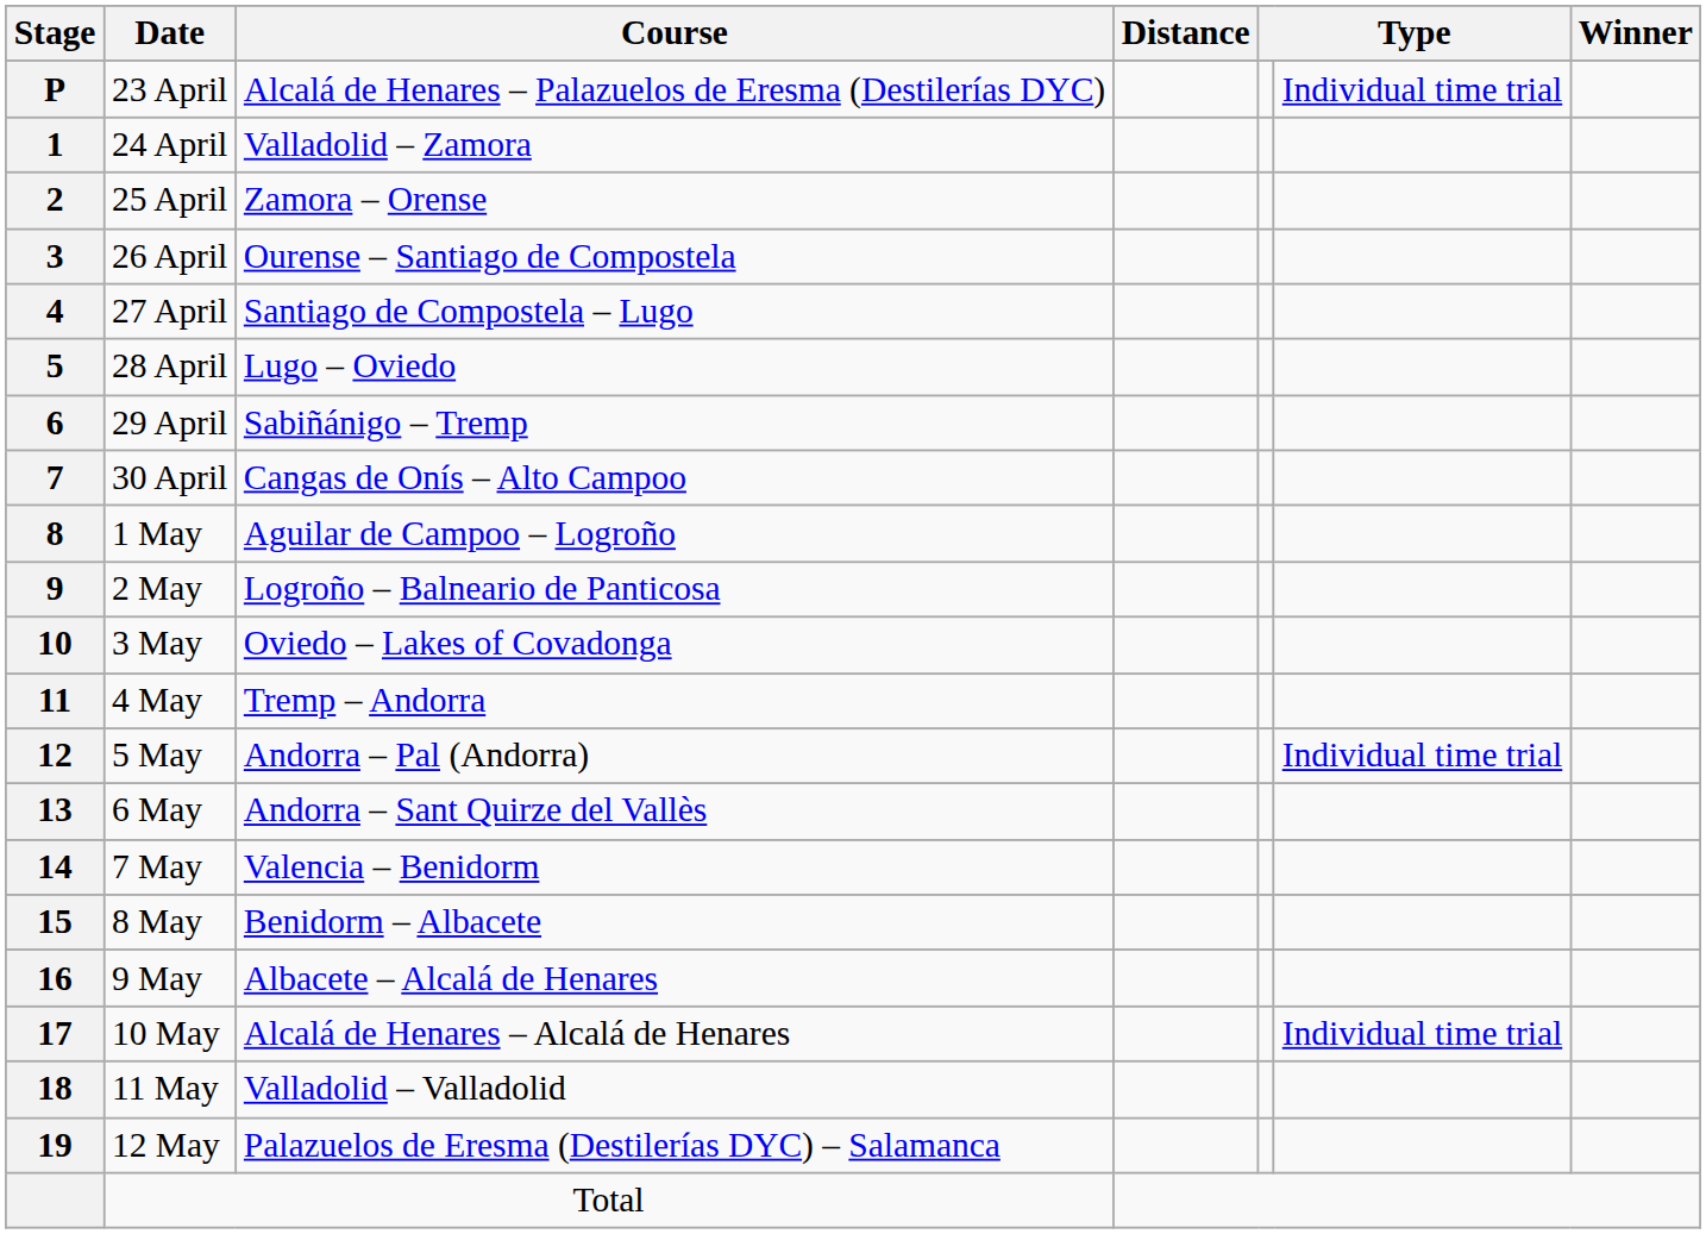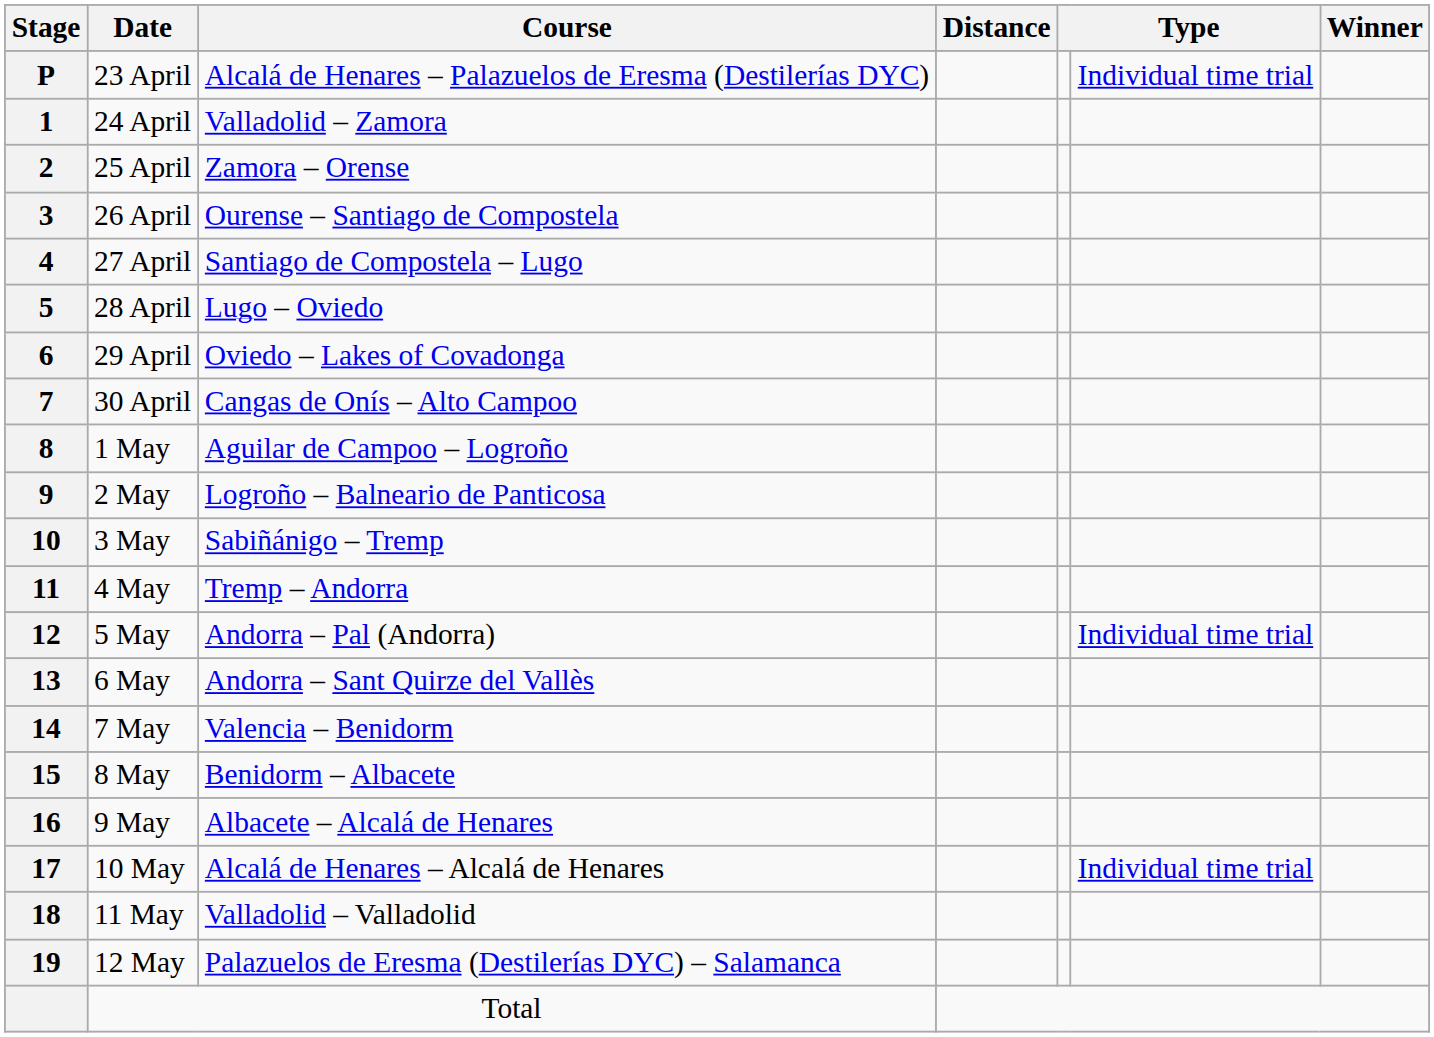29 April | Course: Sabiñánigo – Tremp -> Oviedo – Lakes of Covadonga
3 May | Course: Oviedo – Lakes of Covadonga -> Sabiñánigo – Tremp
